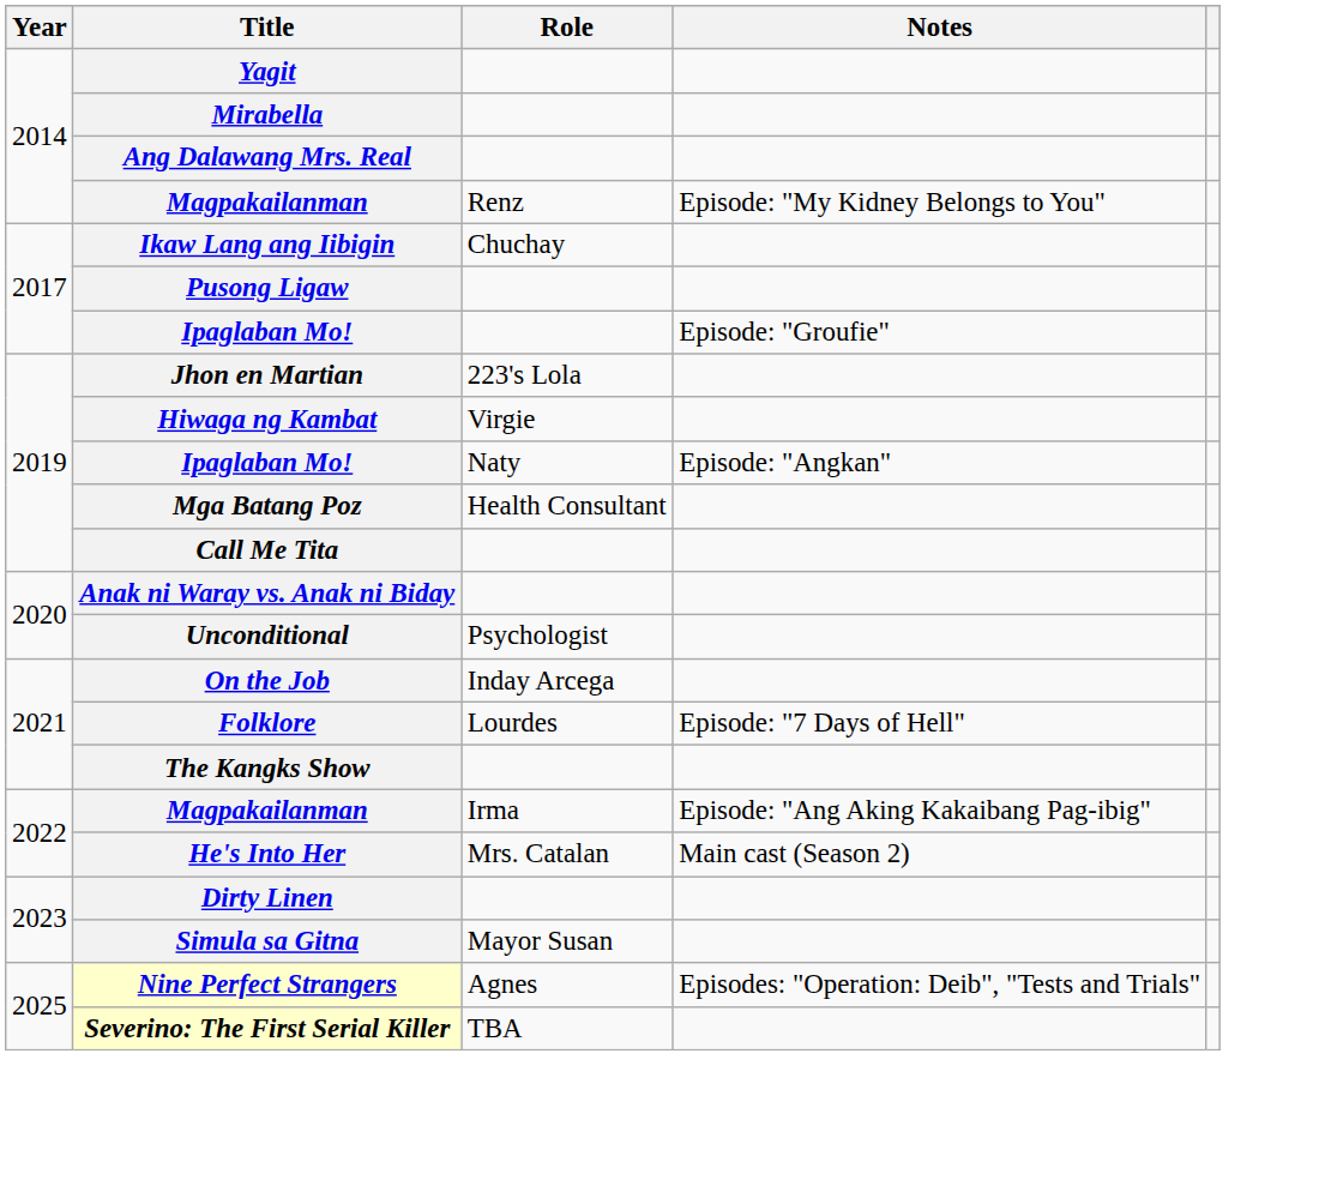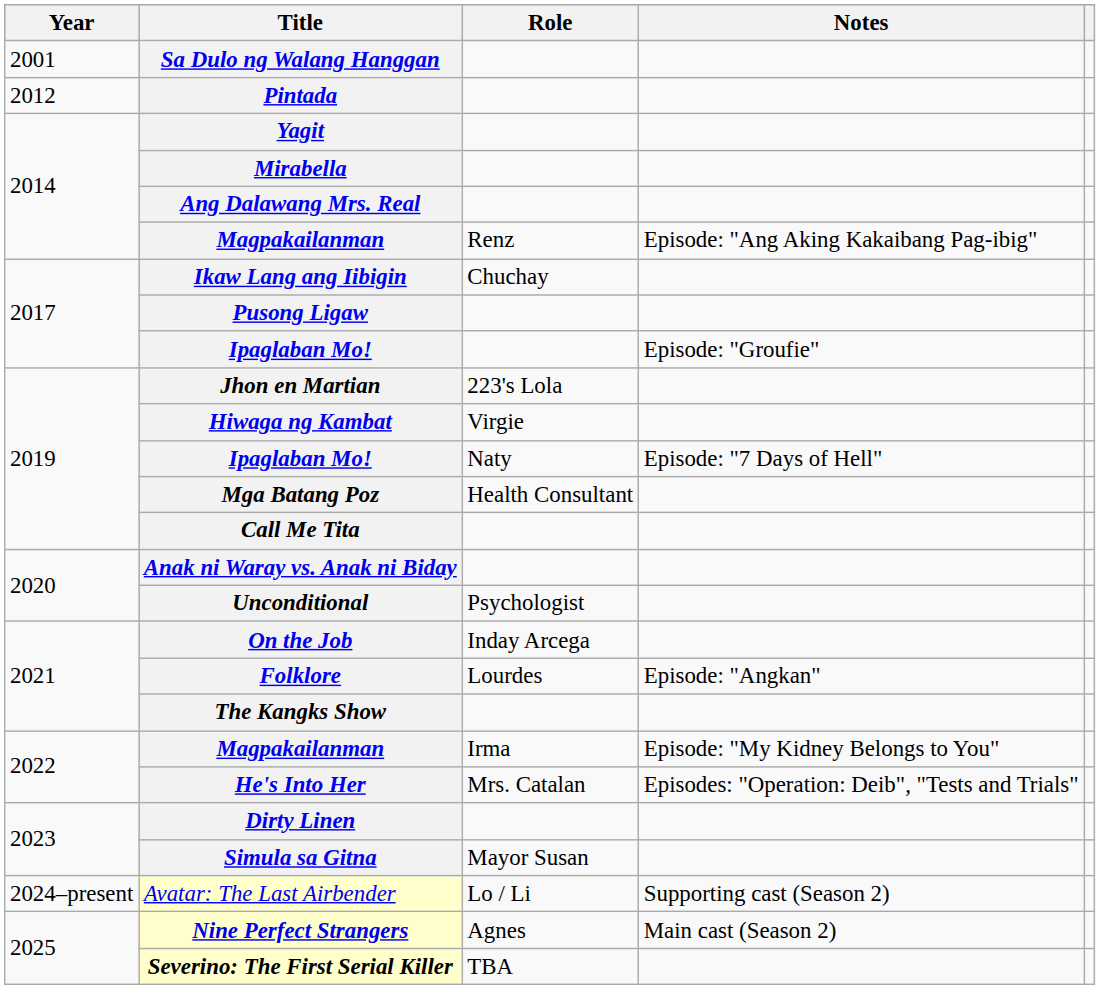+ row: 2001 | Sa Dulo ng Walang Hanggan
+ row: 2012 | Pintada
Magpakailanman / Renz | Notes: Episode: "My Kidney Belongs to You" -> Episode: "Ang Aking Kakaibang Pag-ibig"
Ipaglaban Mo! / Naty | Notes: Episode: "Angkan" -> Episode: "7 Days of Hell"
Folklore | Notes: Episode: "7 Days of Hell" -> Episode: "Angkan"
Magpakailanman / Irma | Notes: Episode: "Ang Aking Kakaibang Pag-ibig" -> Episode: "My Kidney Belongs to You"
He's Into Her | Notes: Main cast (Season 2) -> Episodes: "Operation: Deib", "Tests and Trials"
+ row: 2024–present | Avatar: The Last Airbender | Lo / Li | Supporting cast (Season 2)
Nine Perfect Strangers | Notes: Episodes: "Operation: Deib", "Tests and Trials" -> Main cast (Season 2)
